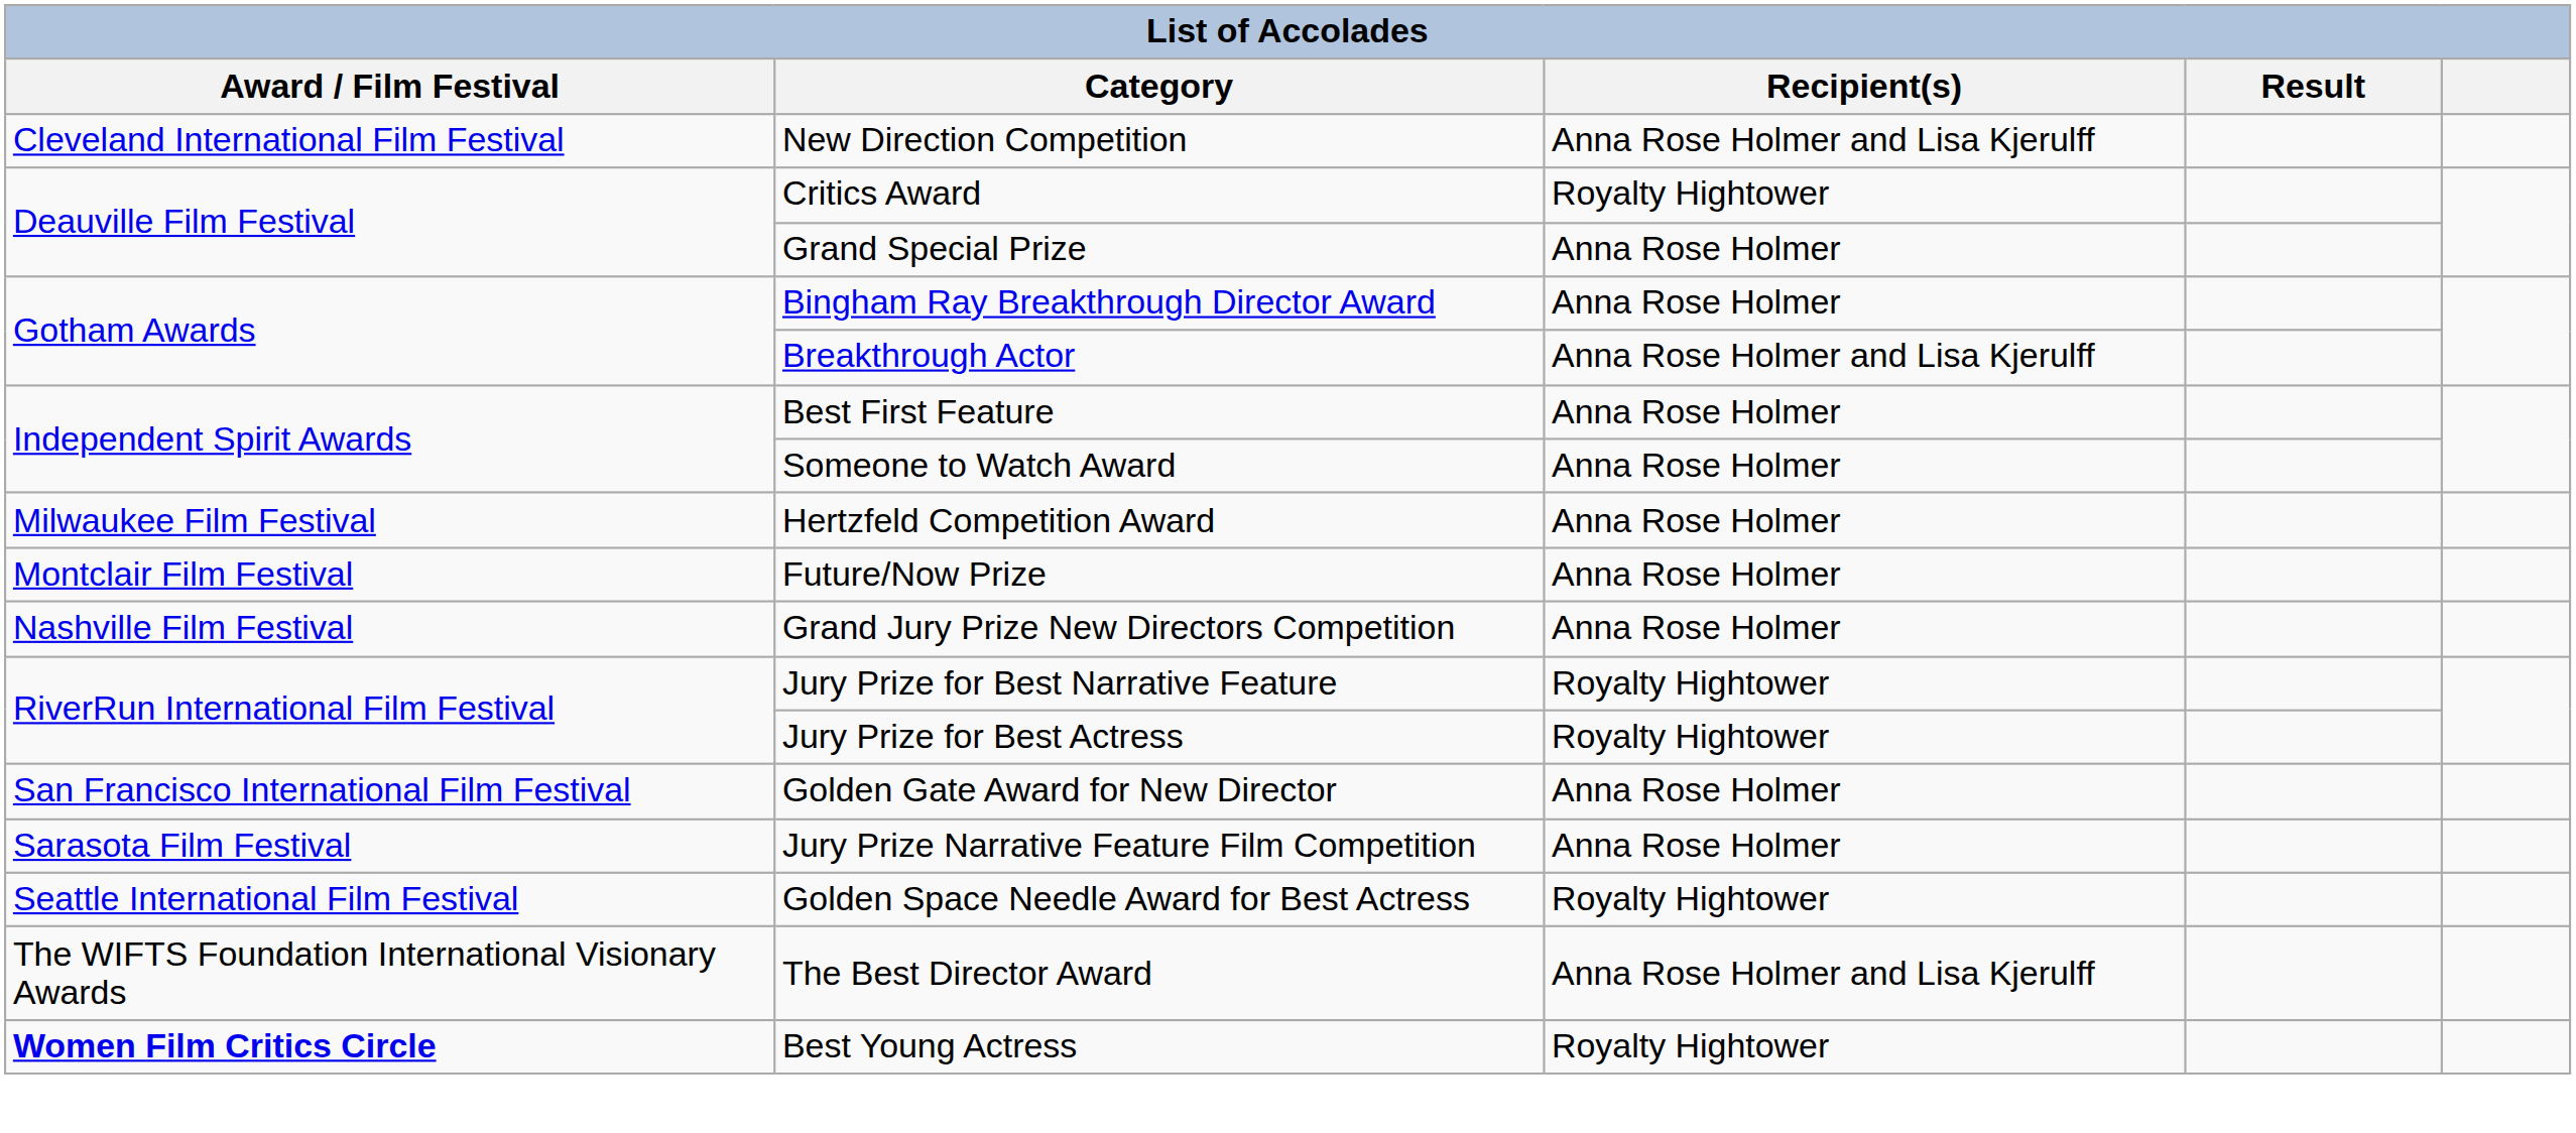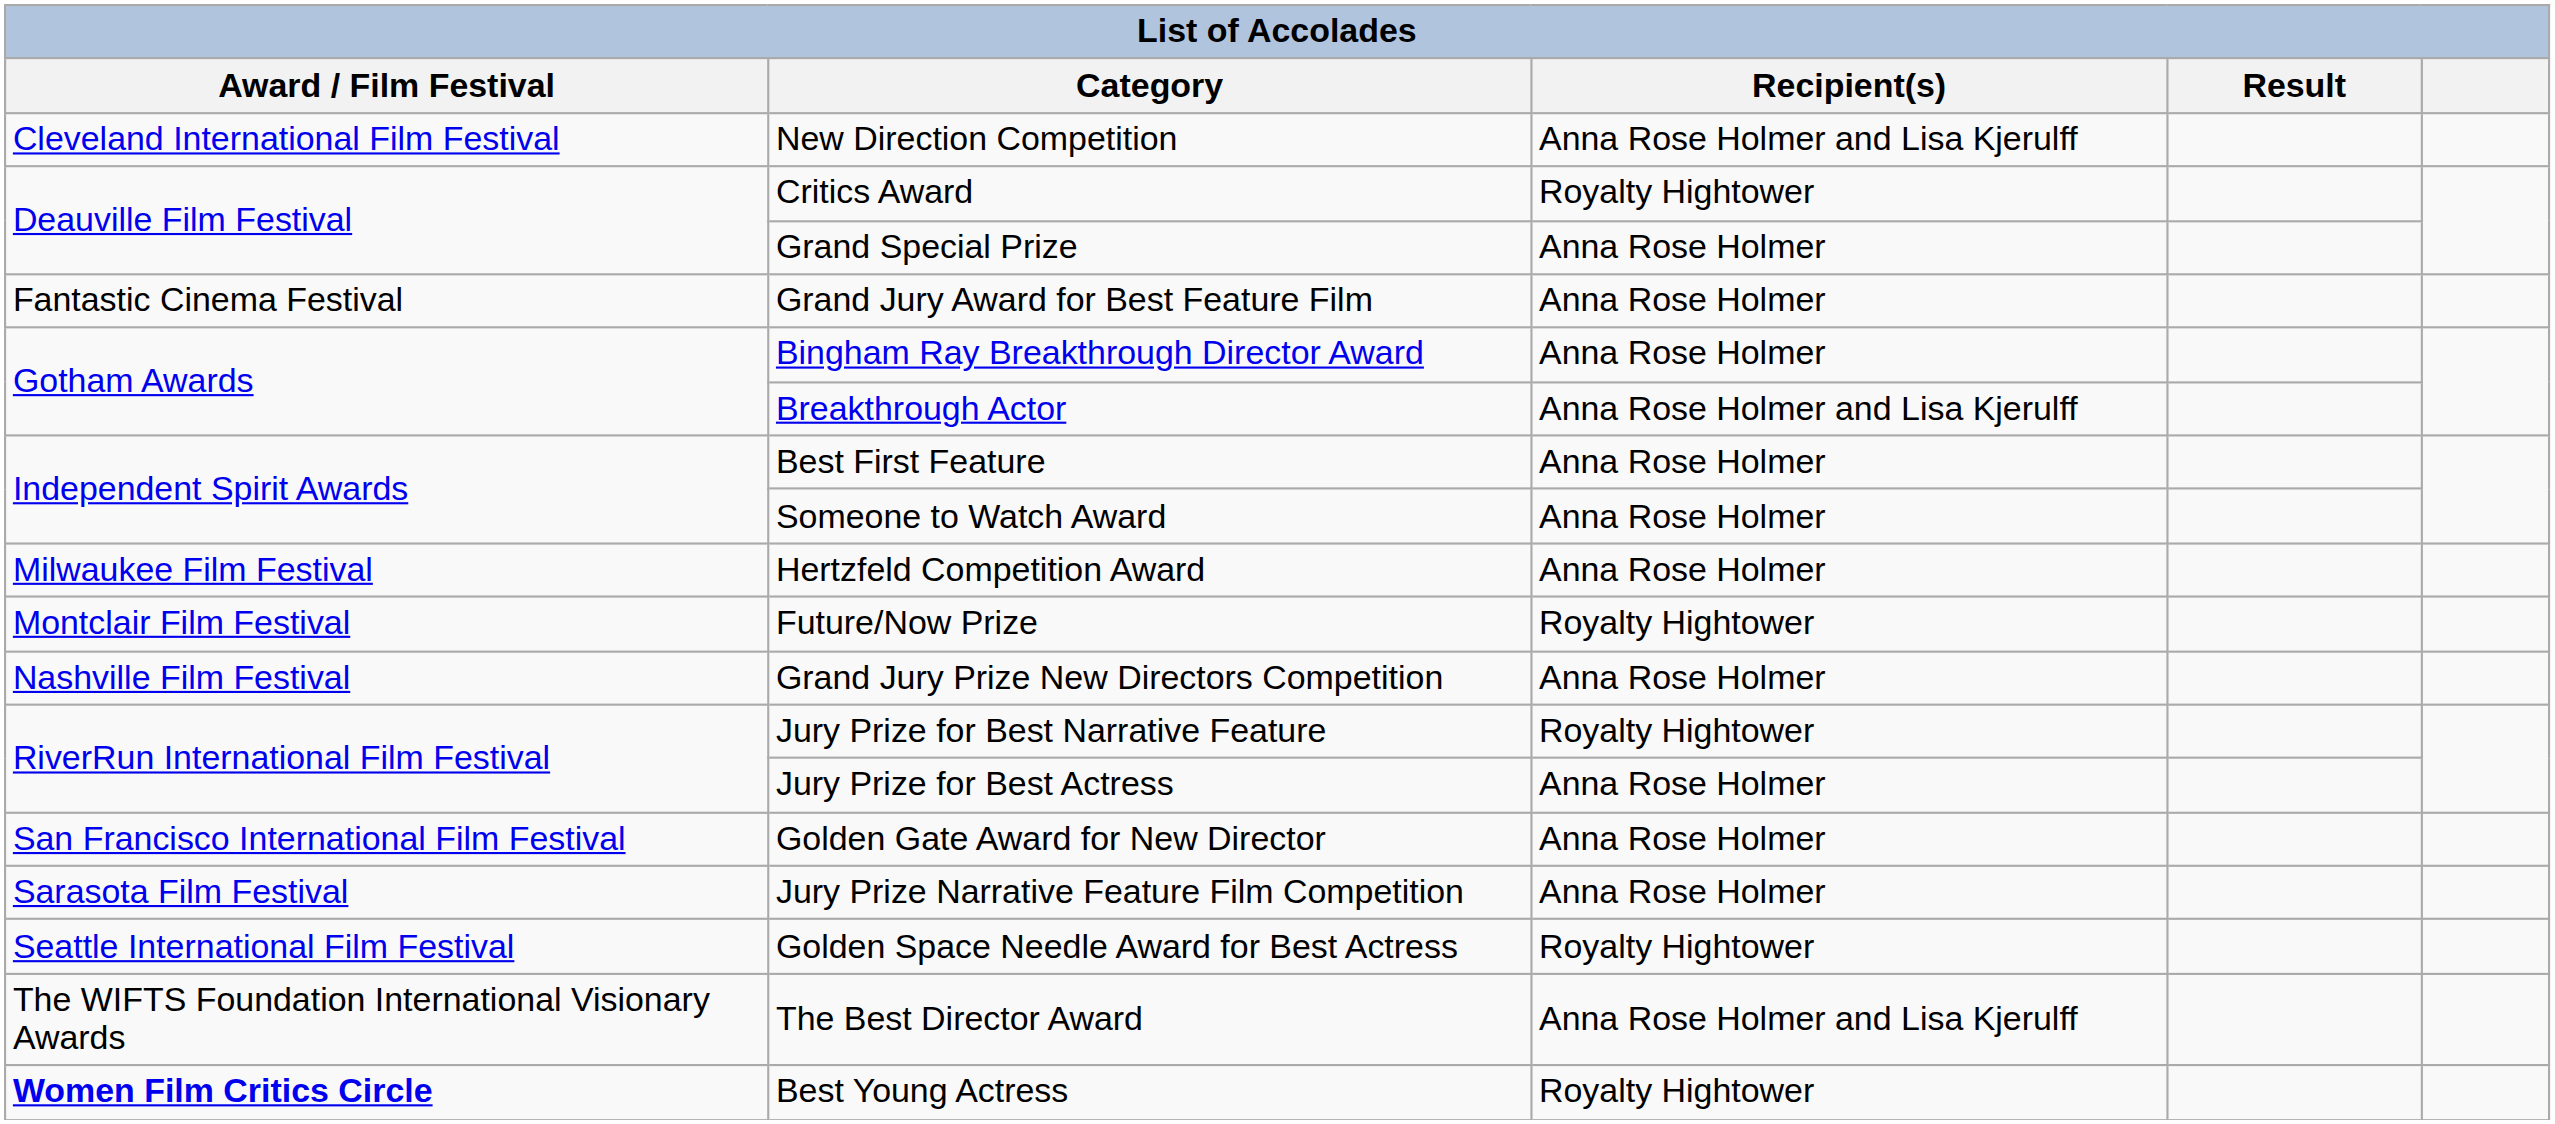+ row: Fantastic Cinema Festival | Grand Jury Award for Best Feature Film | Anna Rose Holmer
Future/Now Prize | Recipient(s): Anna Rose Holmer -> Royalty Hightower
Jury Prize for Best Actress | Recipient(s): Royalty Hightower -> Anna Rose Holmer
